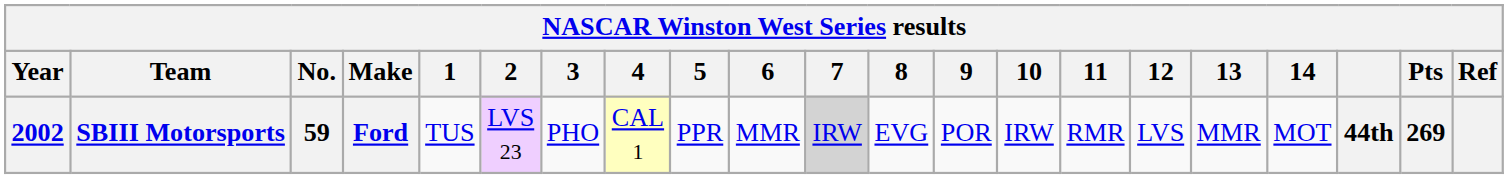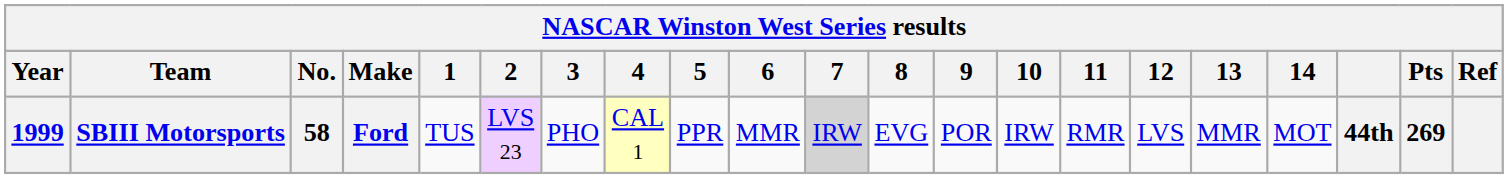SBIII Motorsports | Year: 2002 -> 1999
SBIII Motorsports | No.: 59 -> 58
